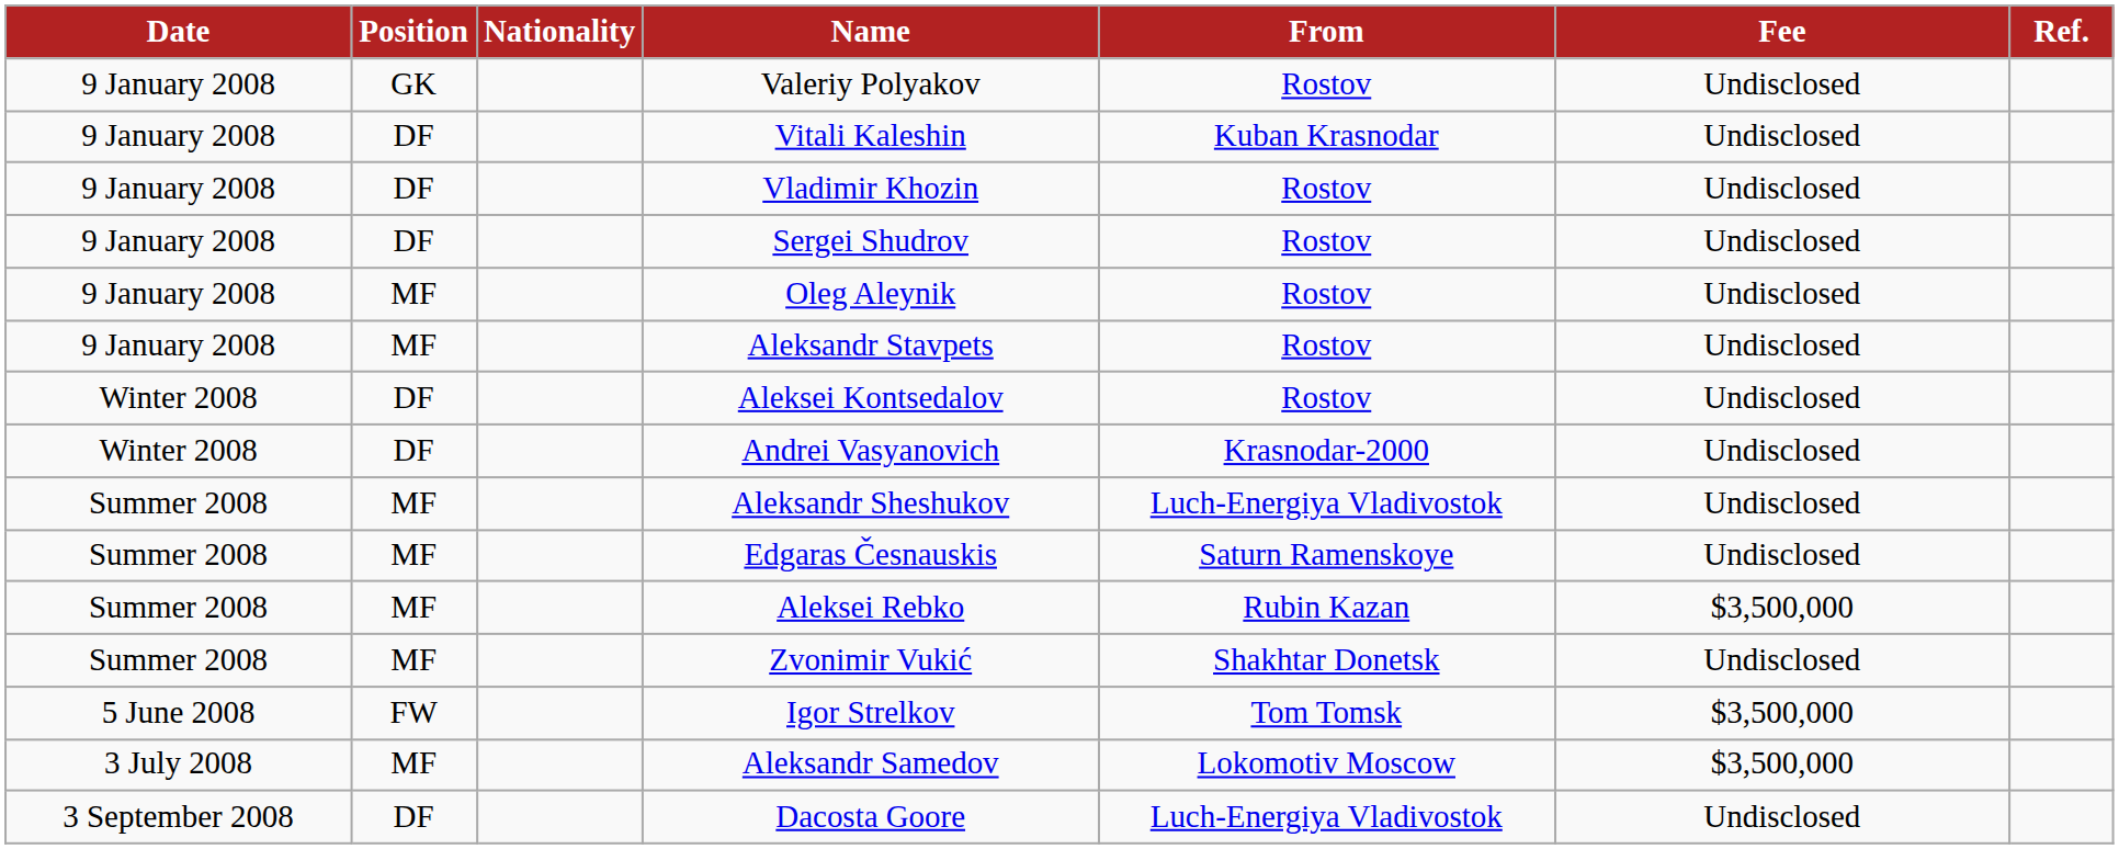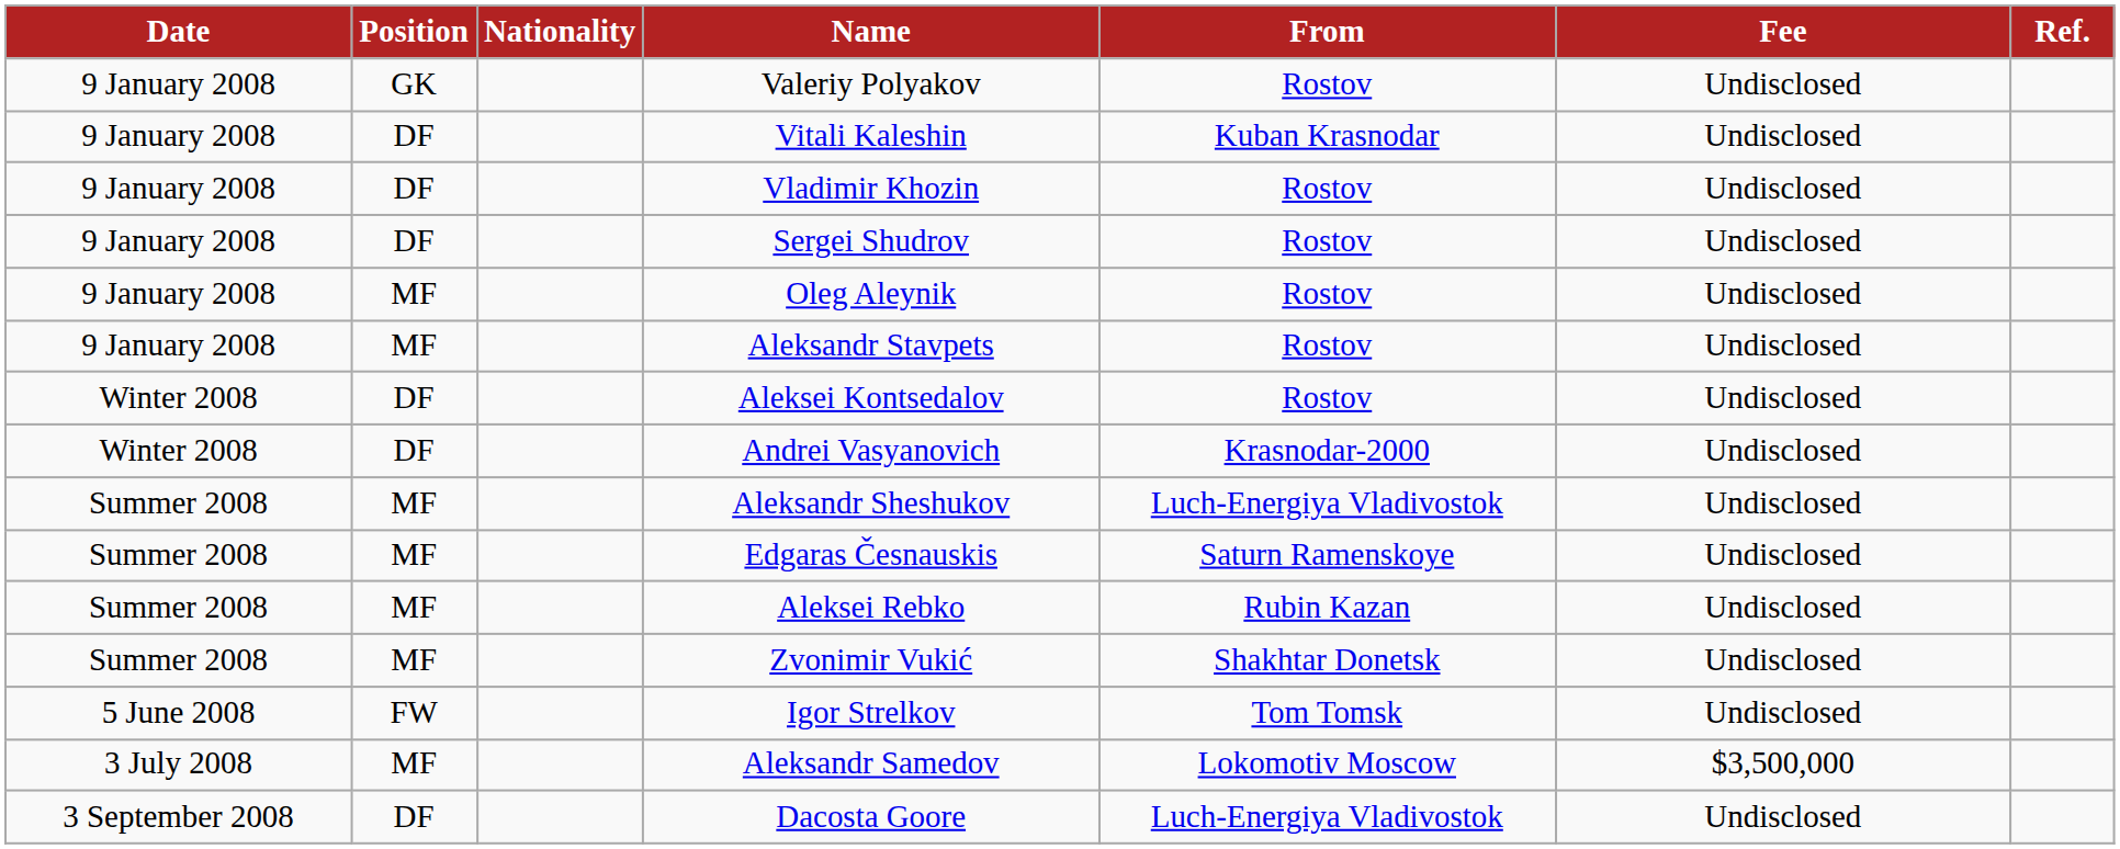Aleksei Rebko | Fee: $3,500,000 -> Undisclosed
Igor Strelkov | Fee: $3,500,000 -> Undisclosed
